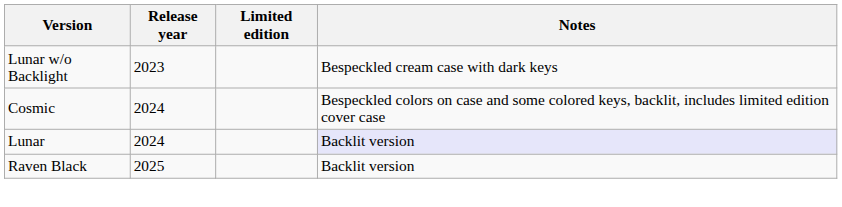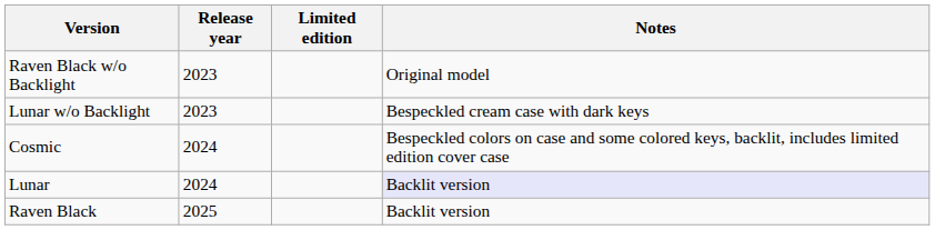+ row: Raven Black w/o Backlight | 2023 | Original model
